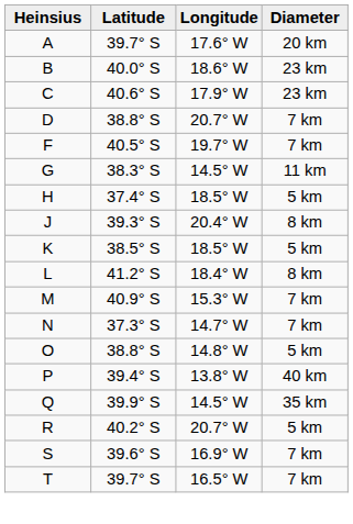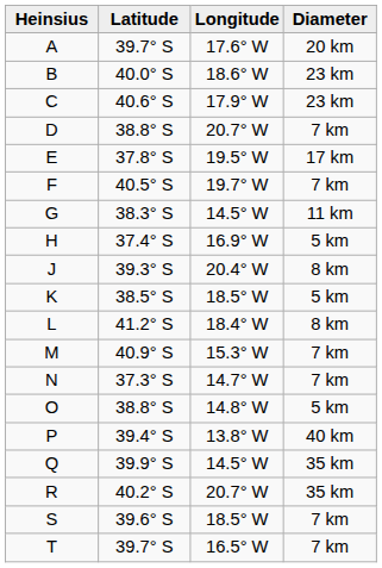+ row: E | 37.8° S | 19.5° W | 17 km
H | Longitude: 18.5° W -> 16.9° W
R | Diameter: 5 km -> 35 km
S | Longitude: 16.9° W -> 18.5° W
